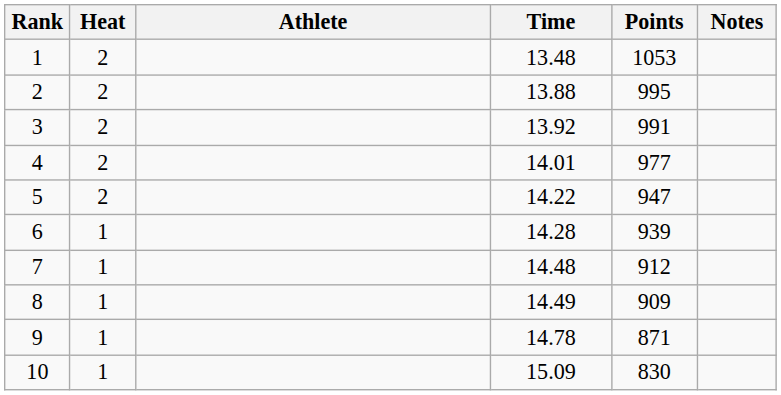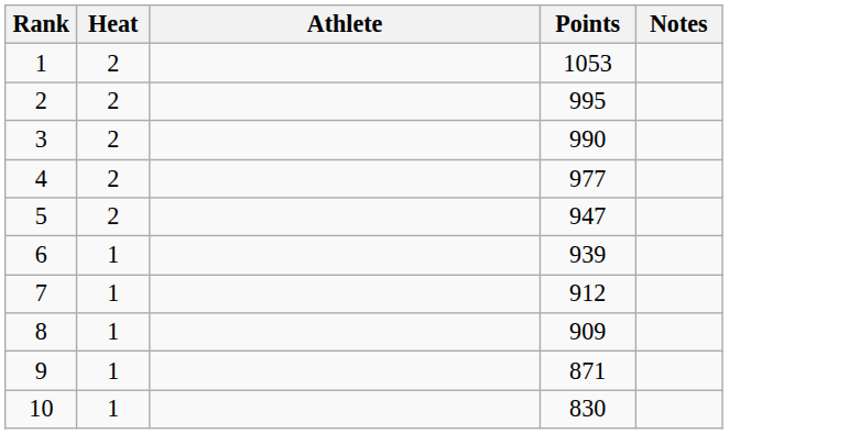- column: Time | 13.48 | 13.88 | 13.92 | 14.01 | 14.22 | 14.28 | 14.48 | 14.49 | 14.78 | 15.09
3 | Points: 991 -> 990
